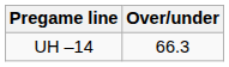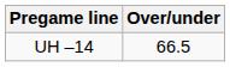UH –14 | Over/under: 66.3 -> 66.5
